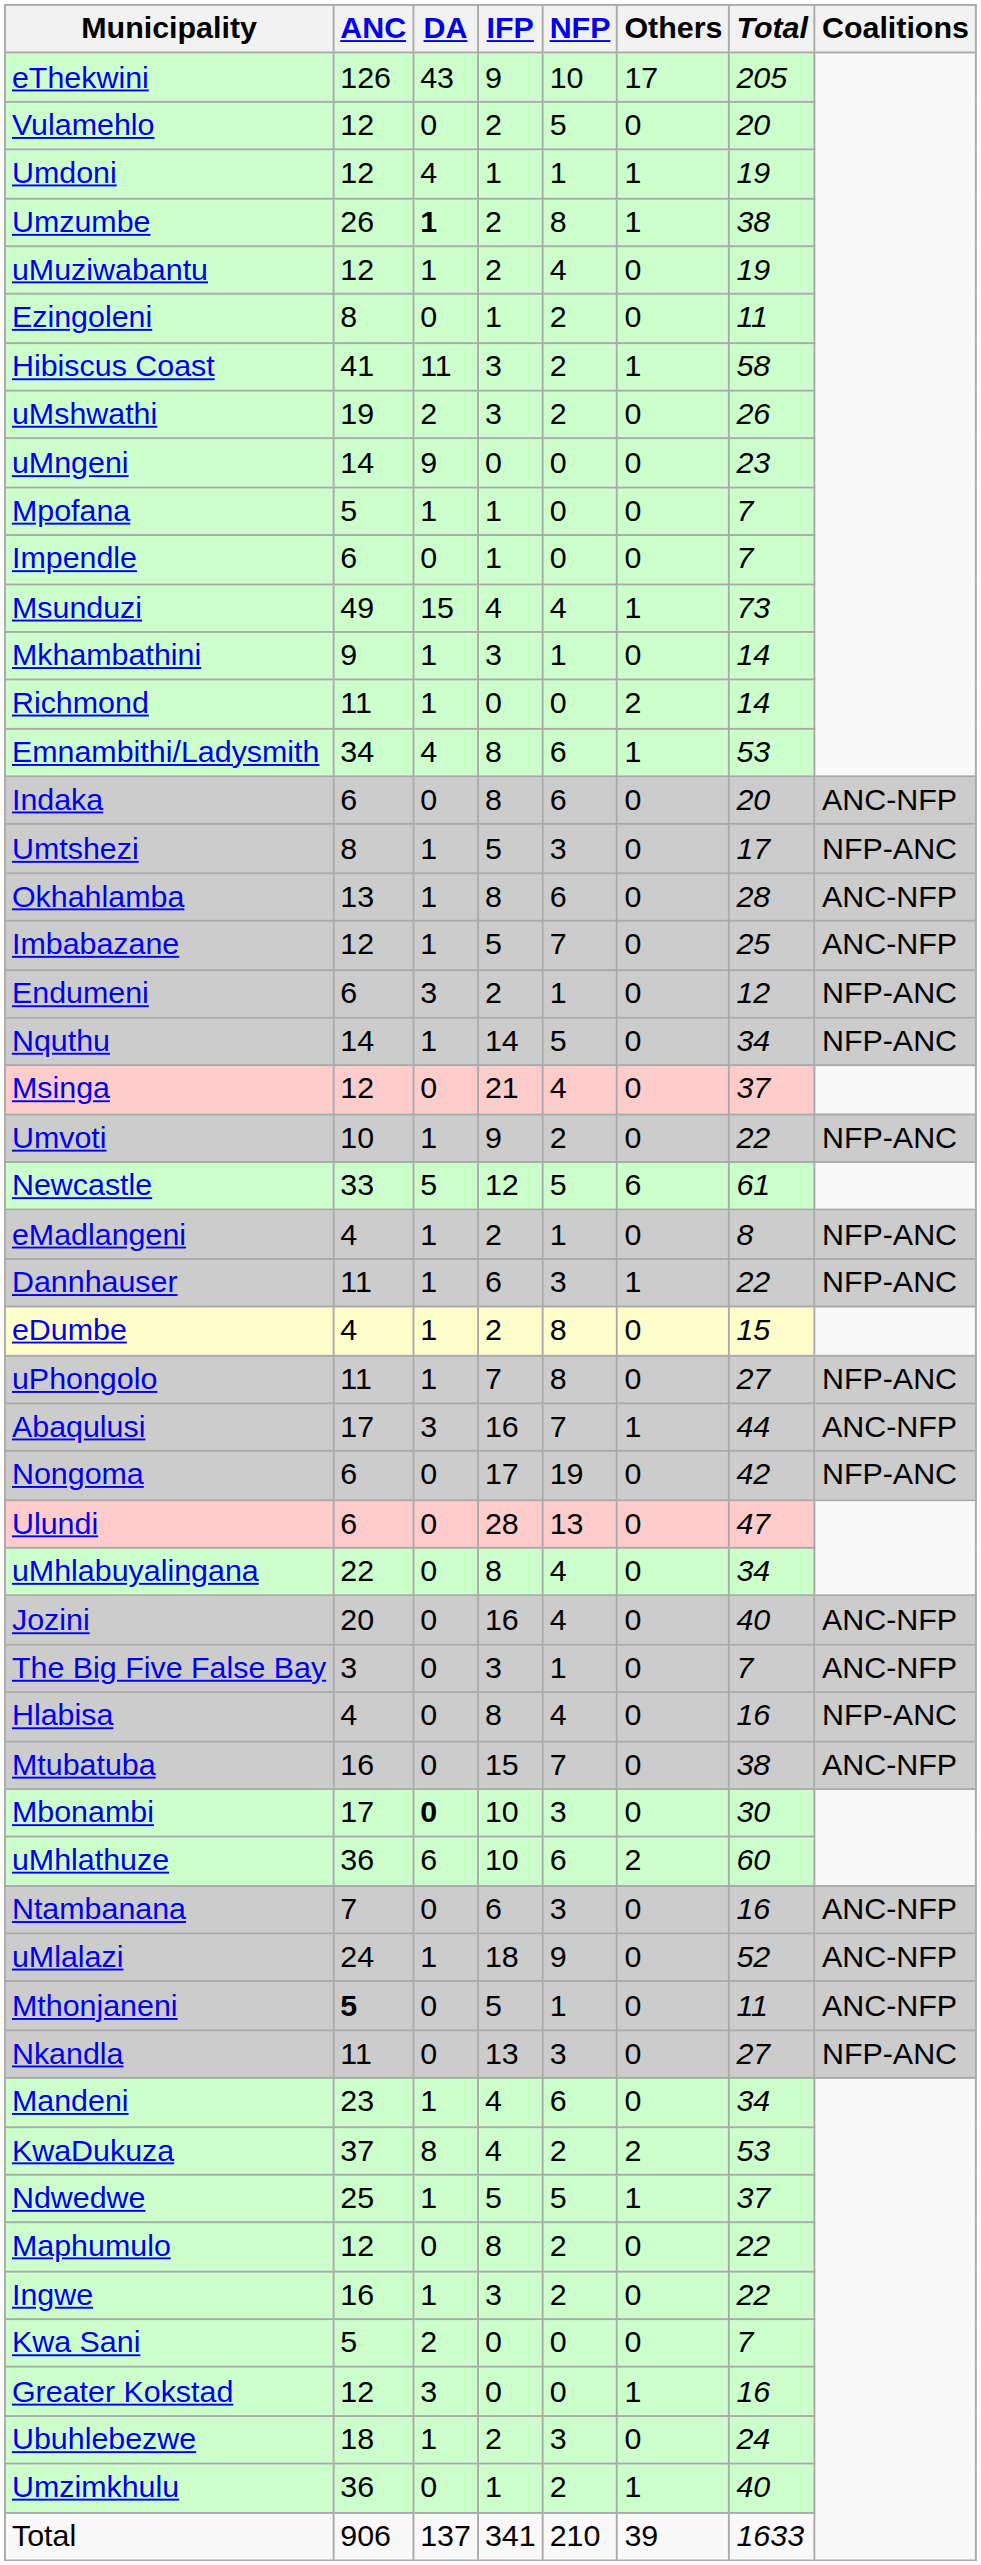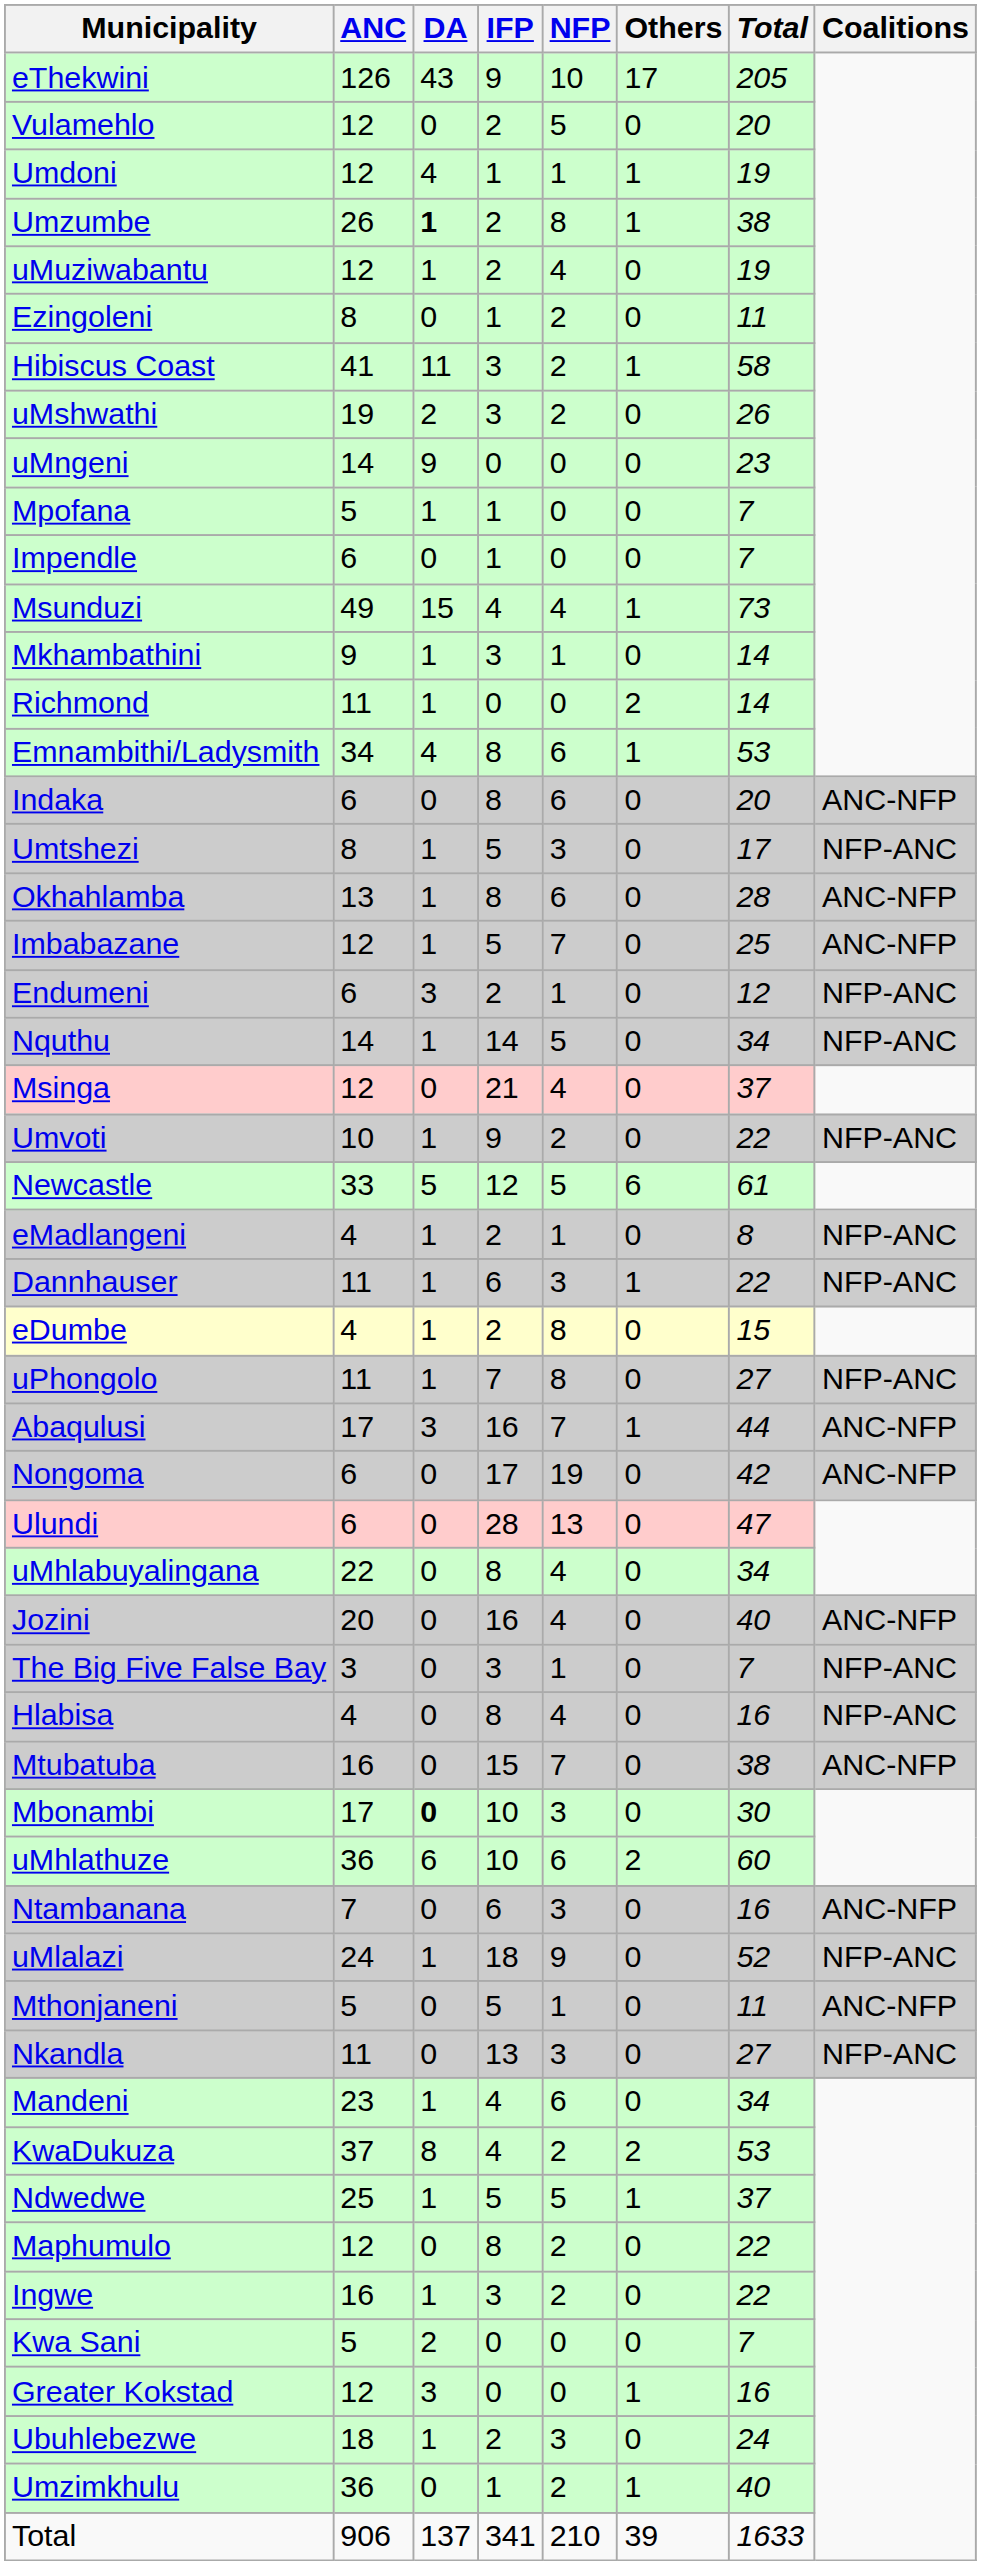Nongoma | Coalitions: NFP-ANC -> ANC-NFP
The Big Five False Bay | Coalitions: ANC-NFP -> NFP-ANC
uMlalazi | Coalitions: ANC-NFP -> NFP-ANC
Mthonjaneni | ANC: bold -> normal
